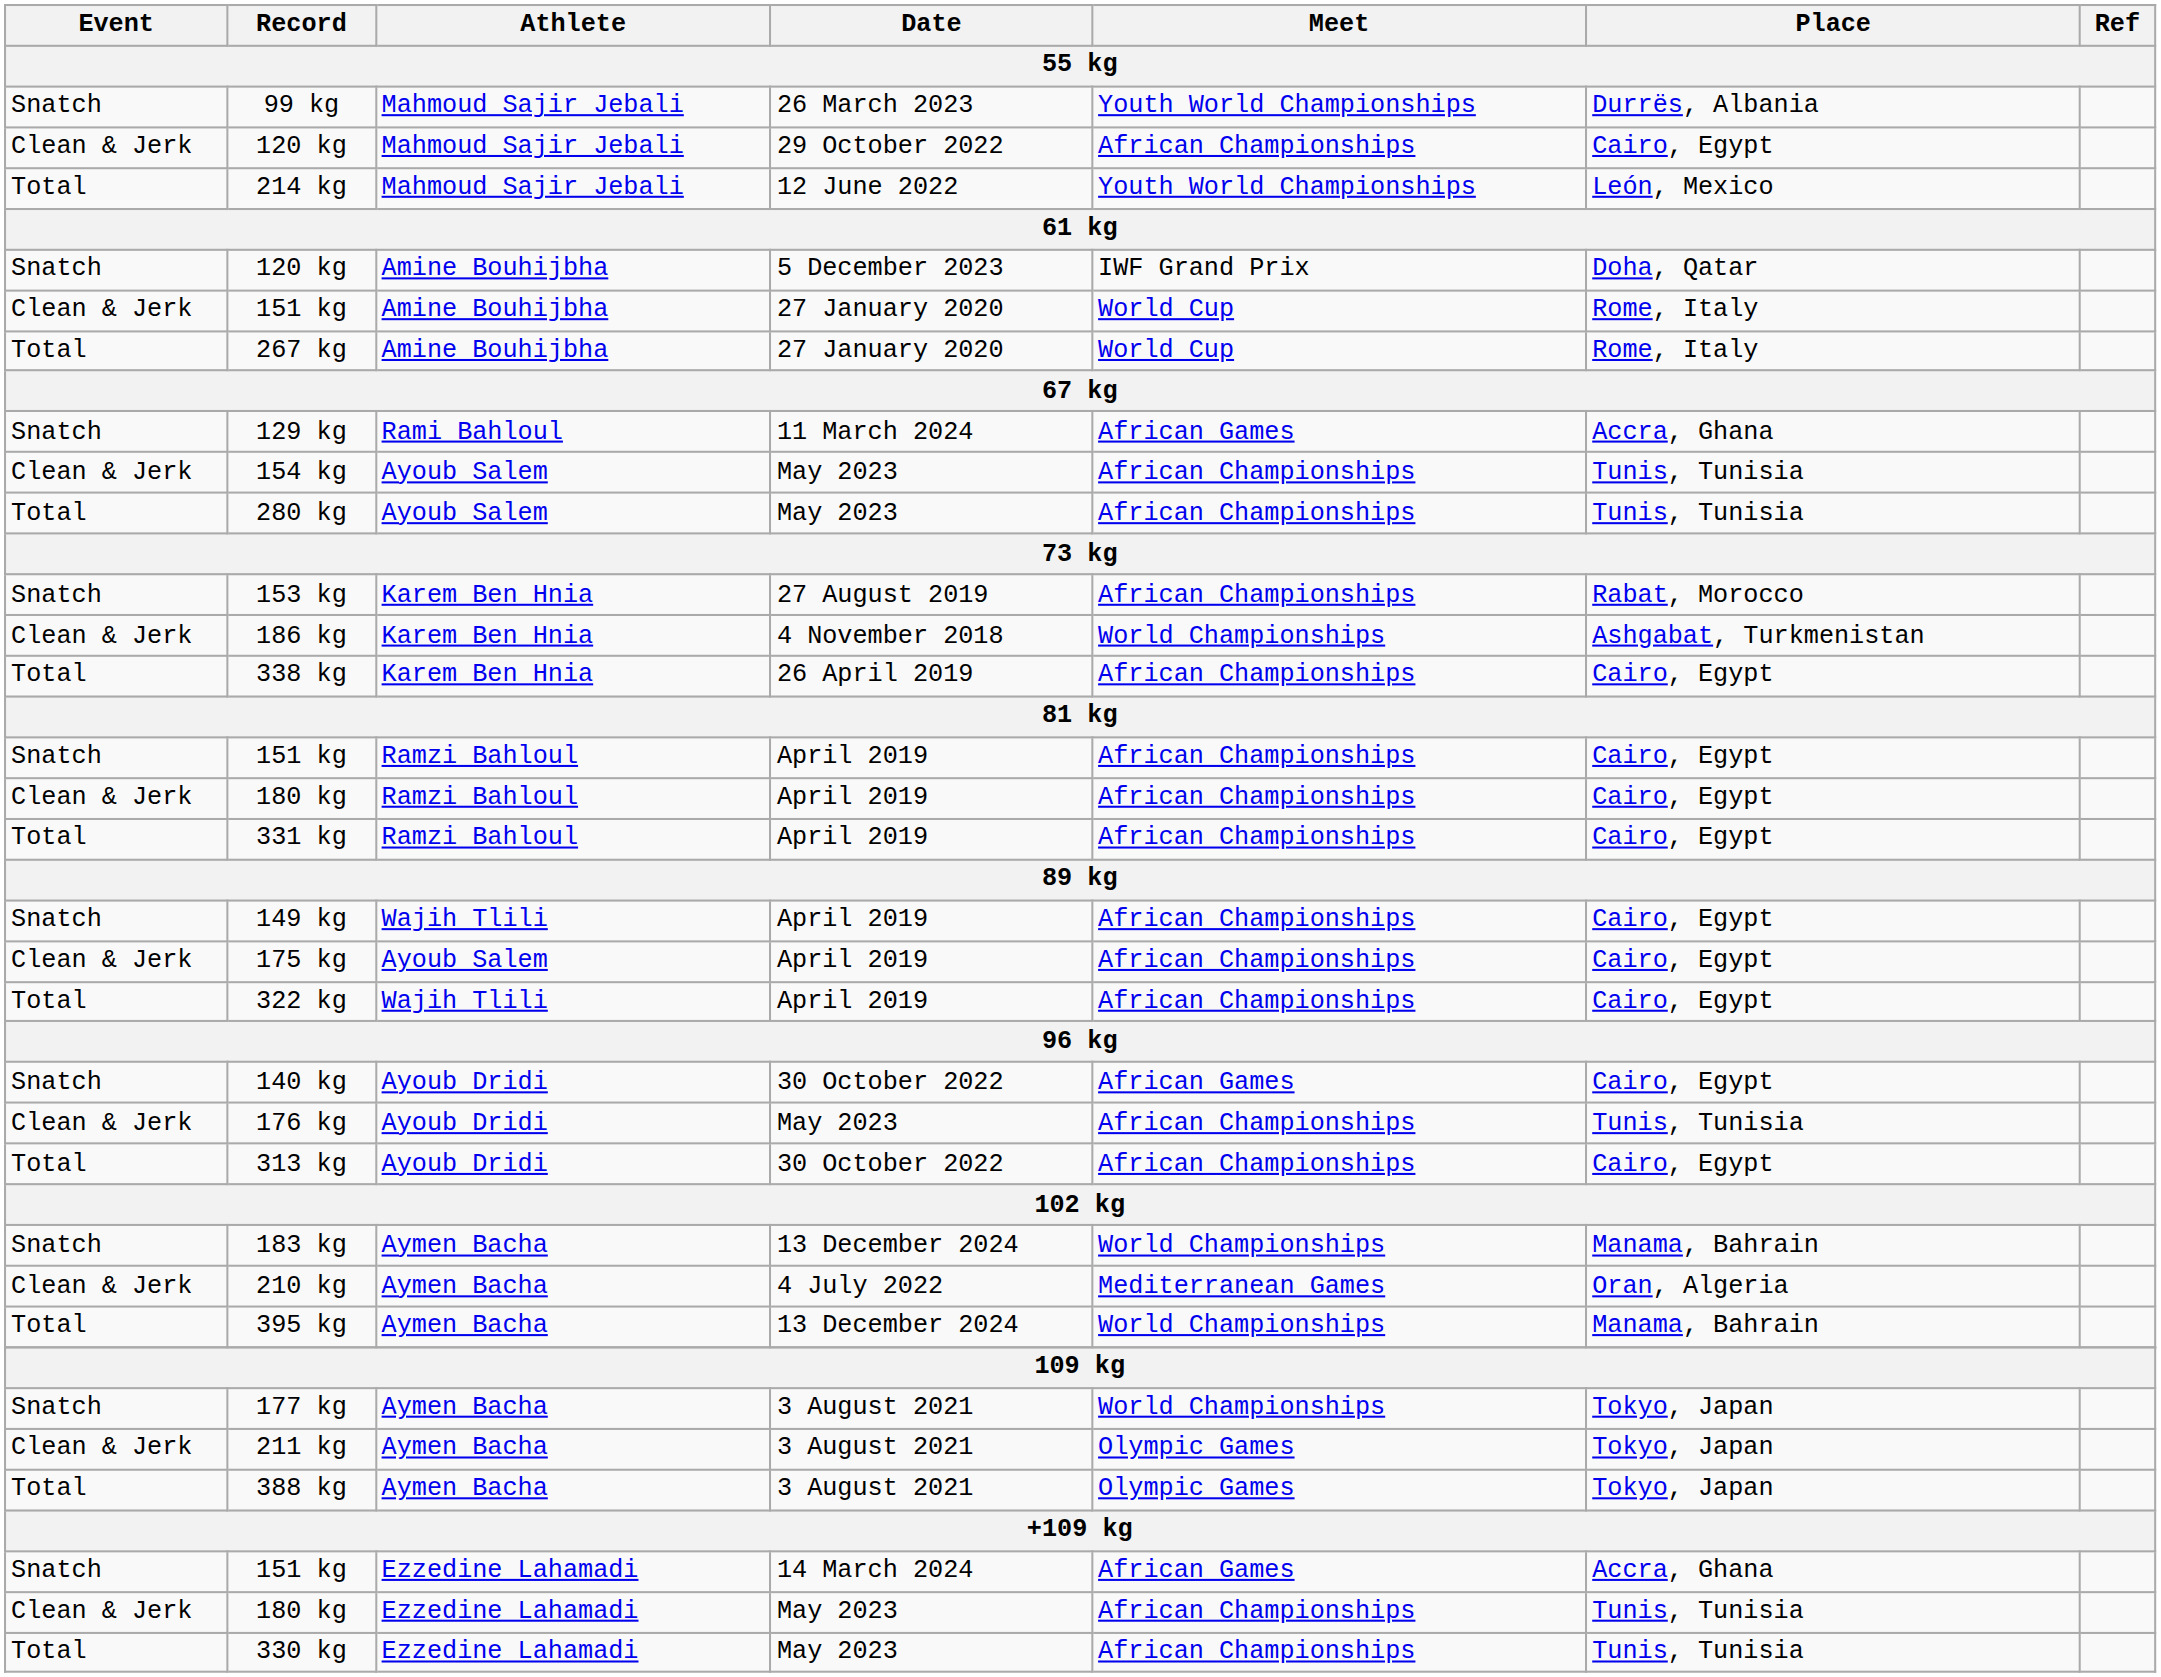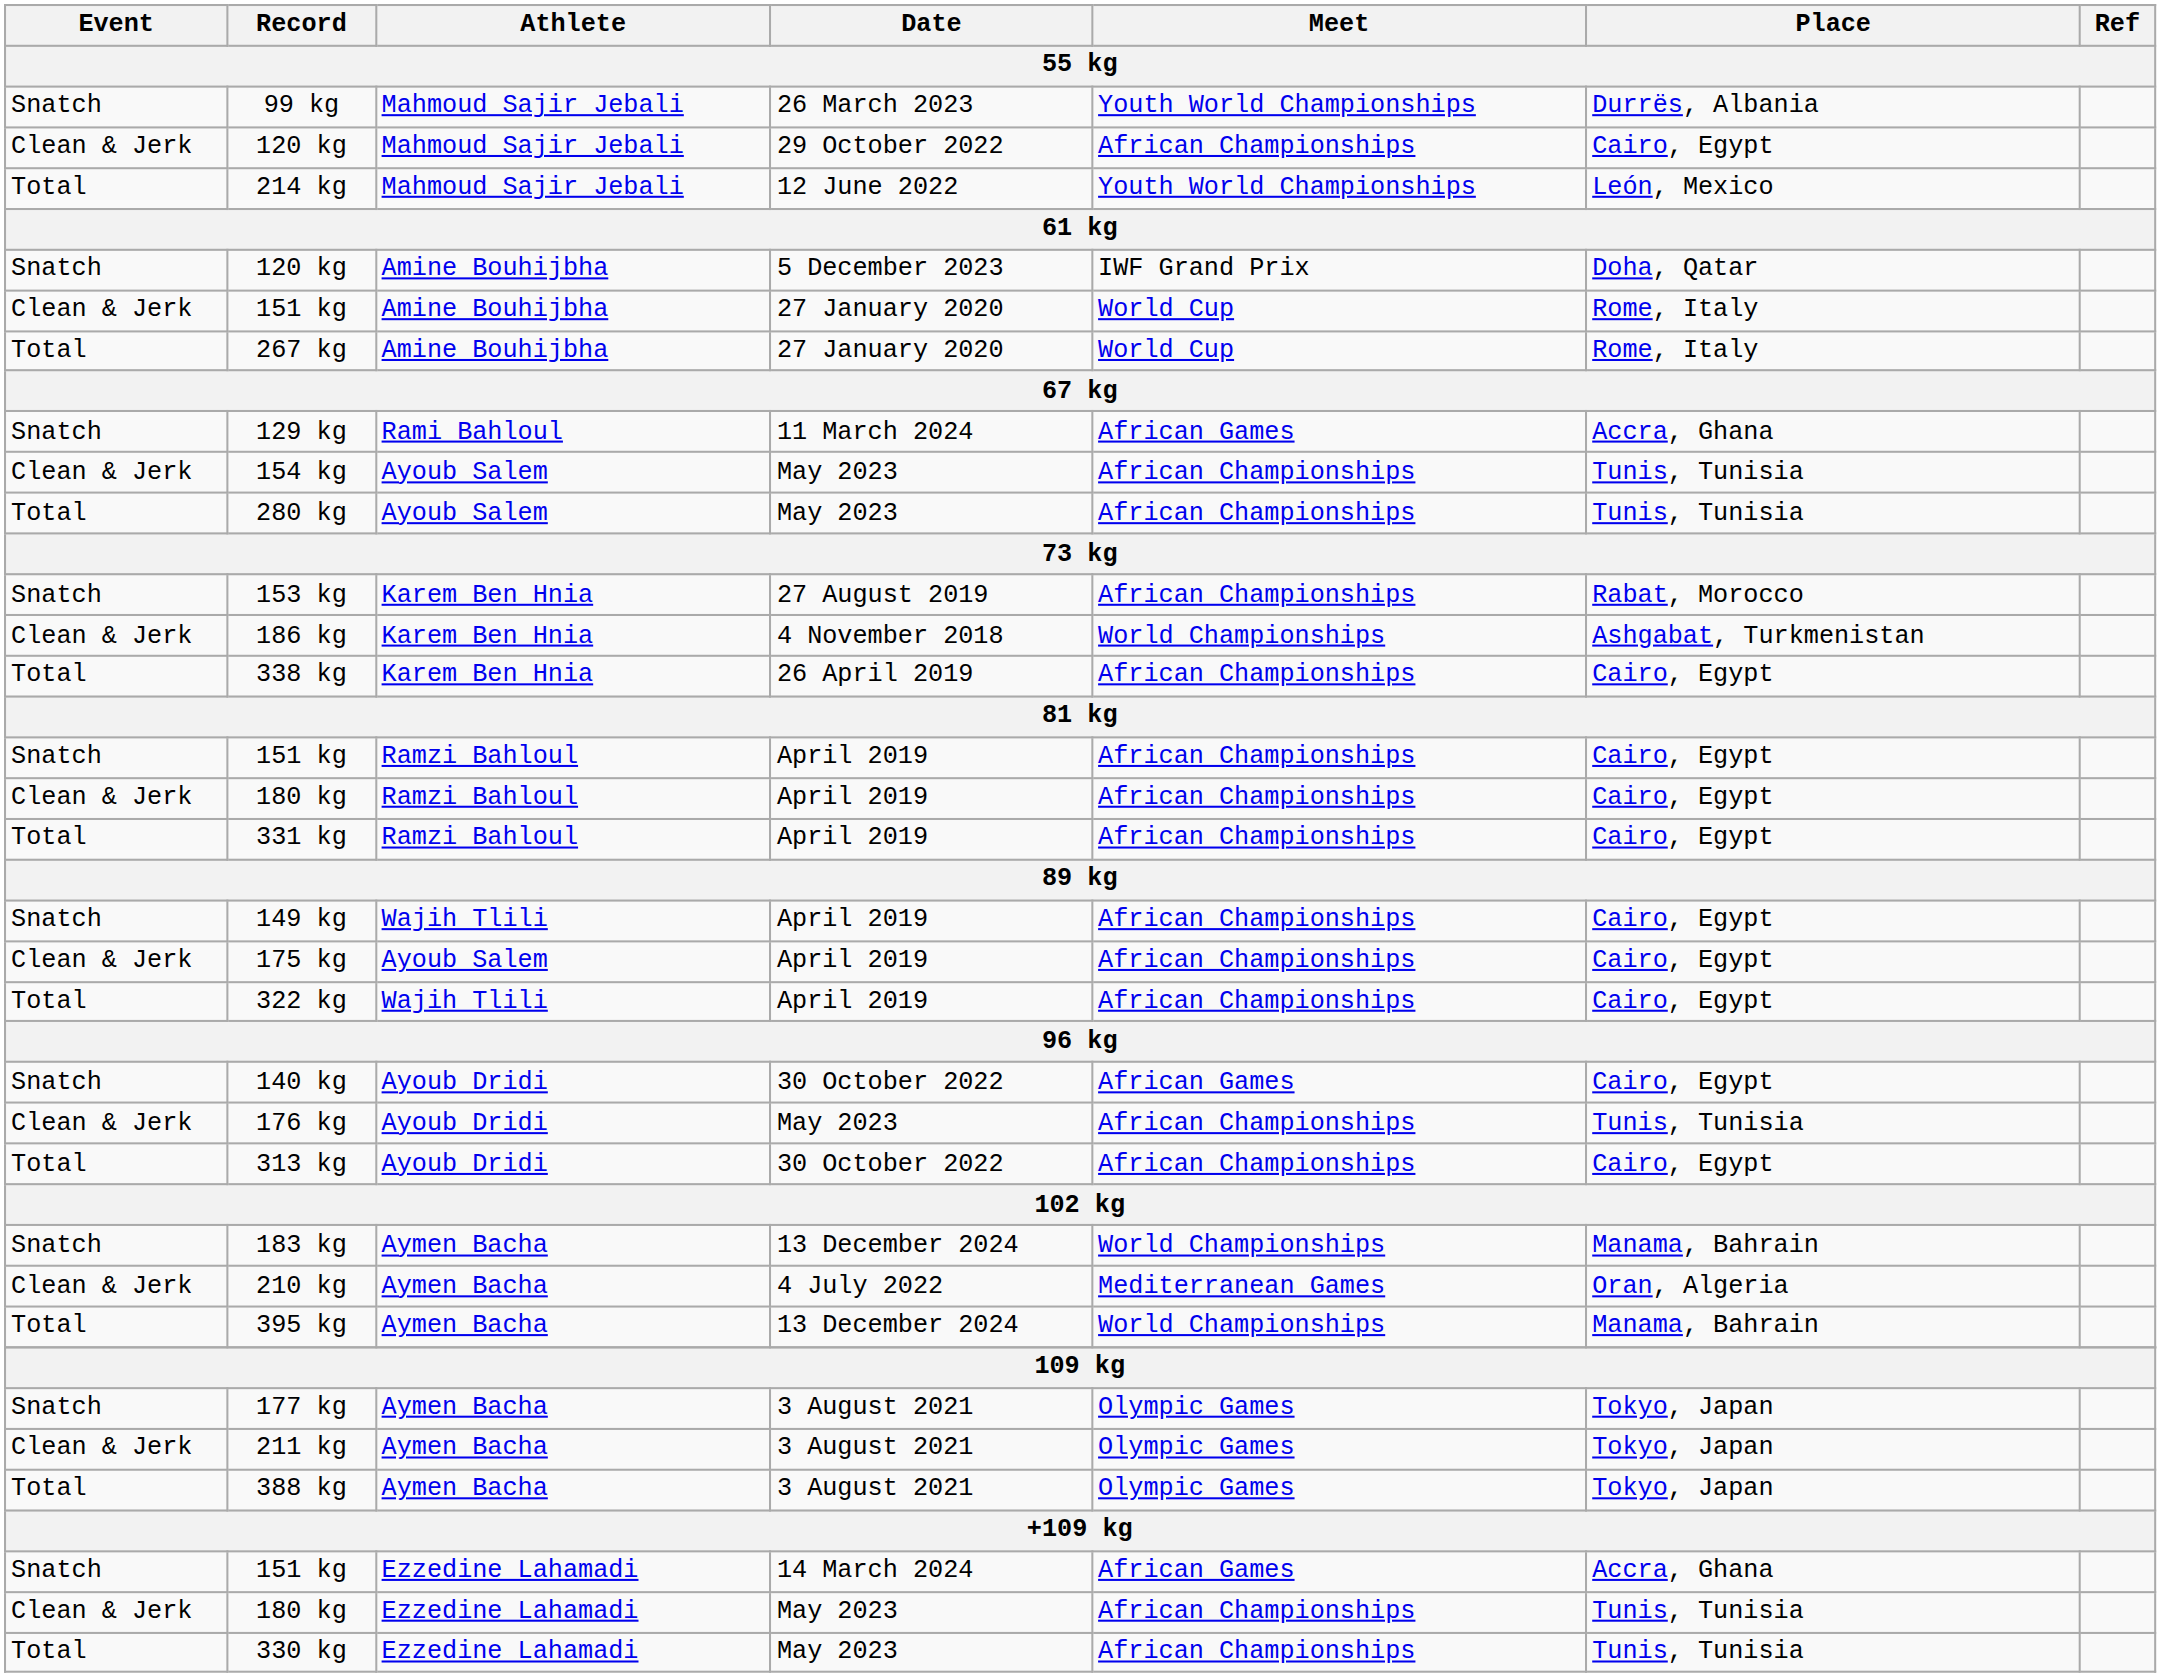177 kg | Meet: World Championships -> Olympic Games
